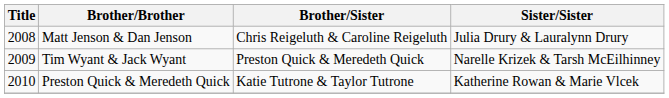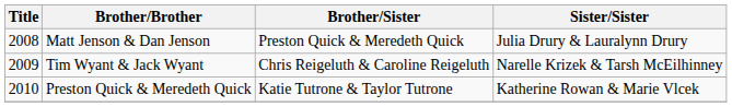Matt Jenson & Dan Jenson | Brother/Sister: Chris Reigeluth & Caroline Reigeluth -> Preston Quick & Meredeth Quick
Tim Wyant & Jack Wyant | Brother/Sister: Preston Quick & Meredeth Quick -> Chris Reigeluth & Caroline Reigeluth
